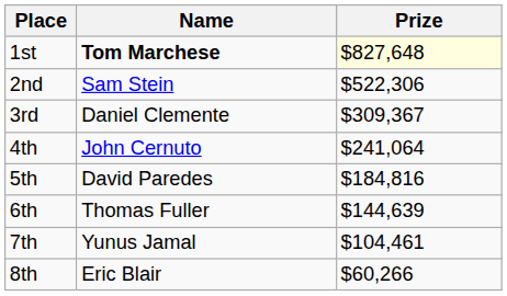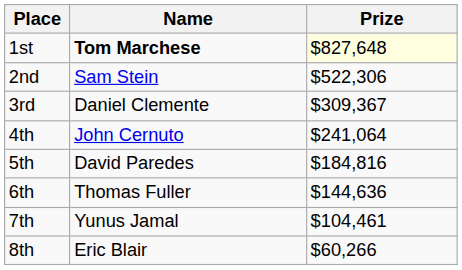6th | Prize: $144,639 -> $144,636
